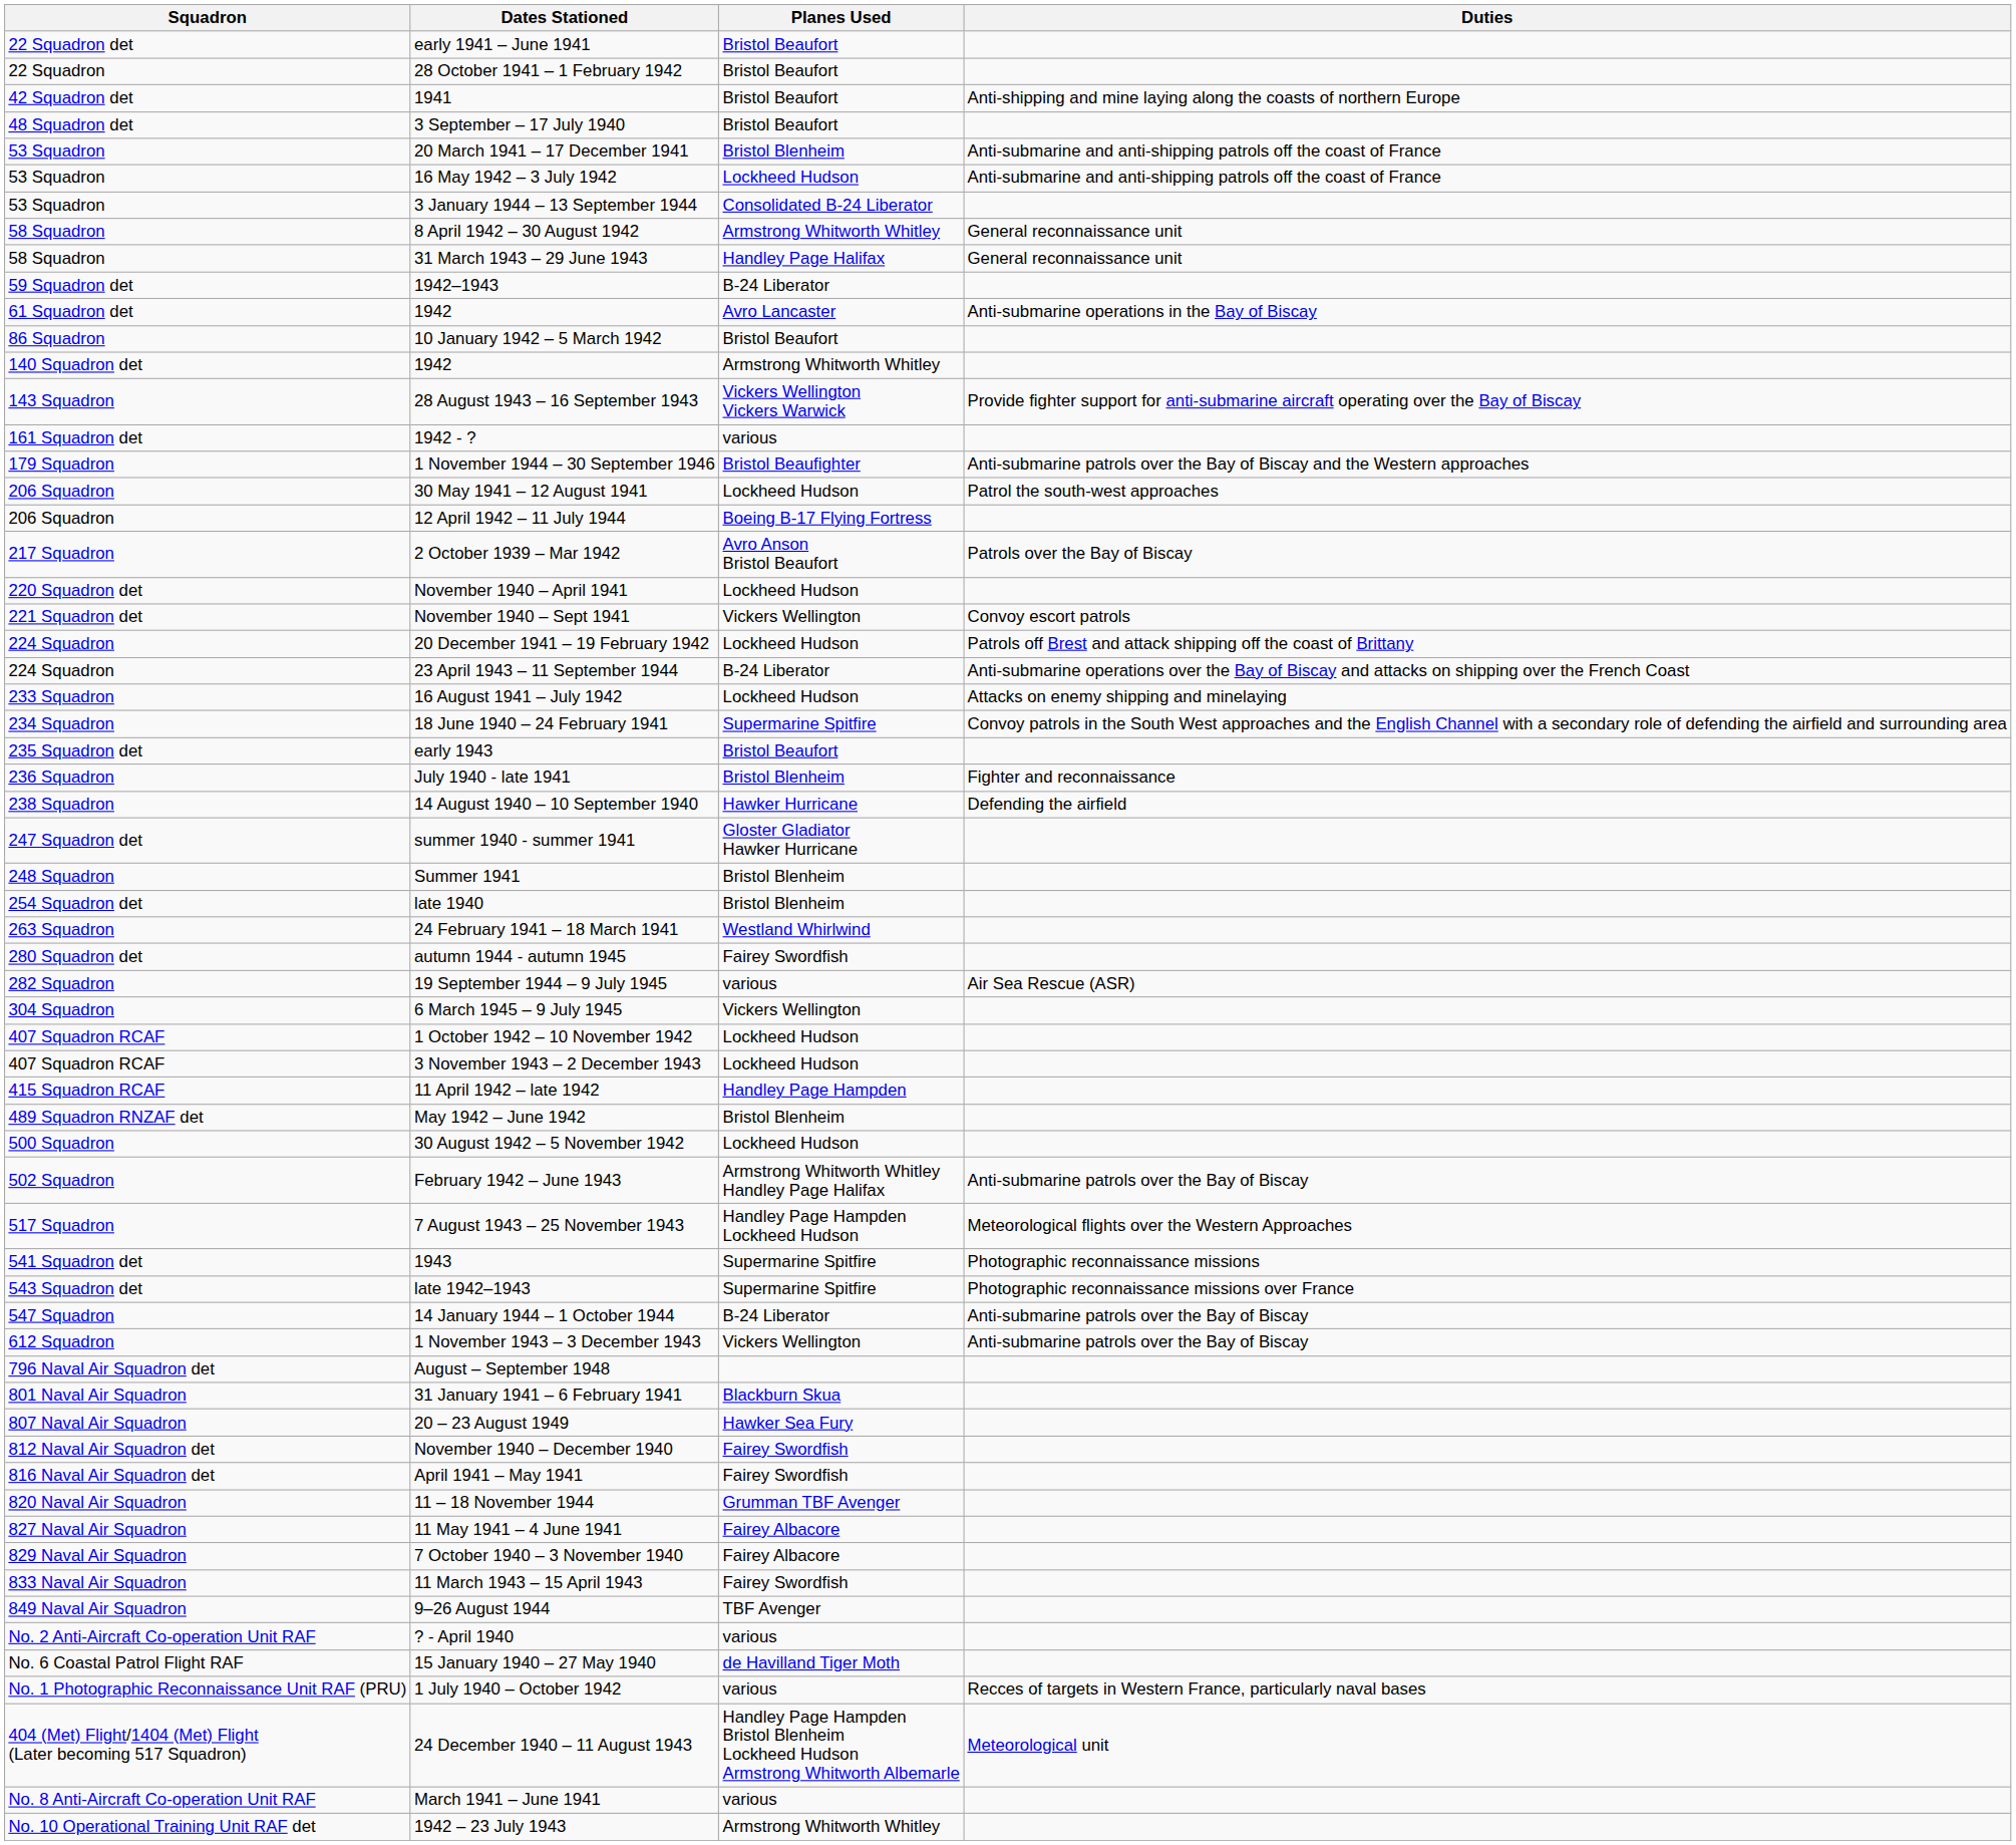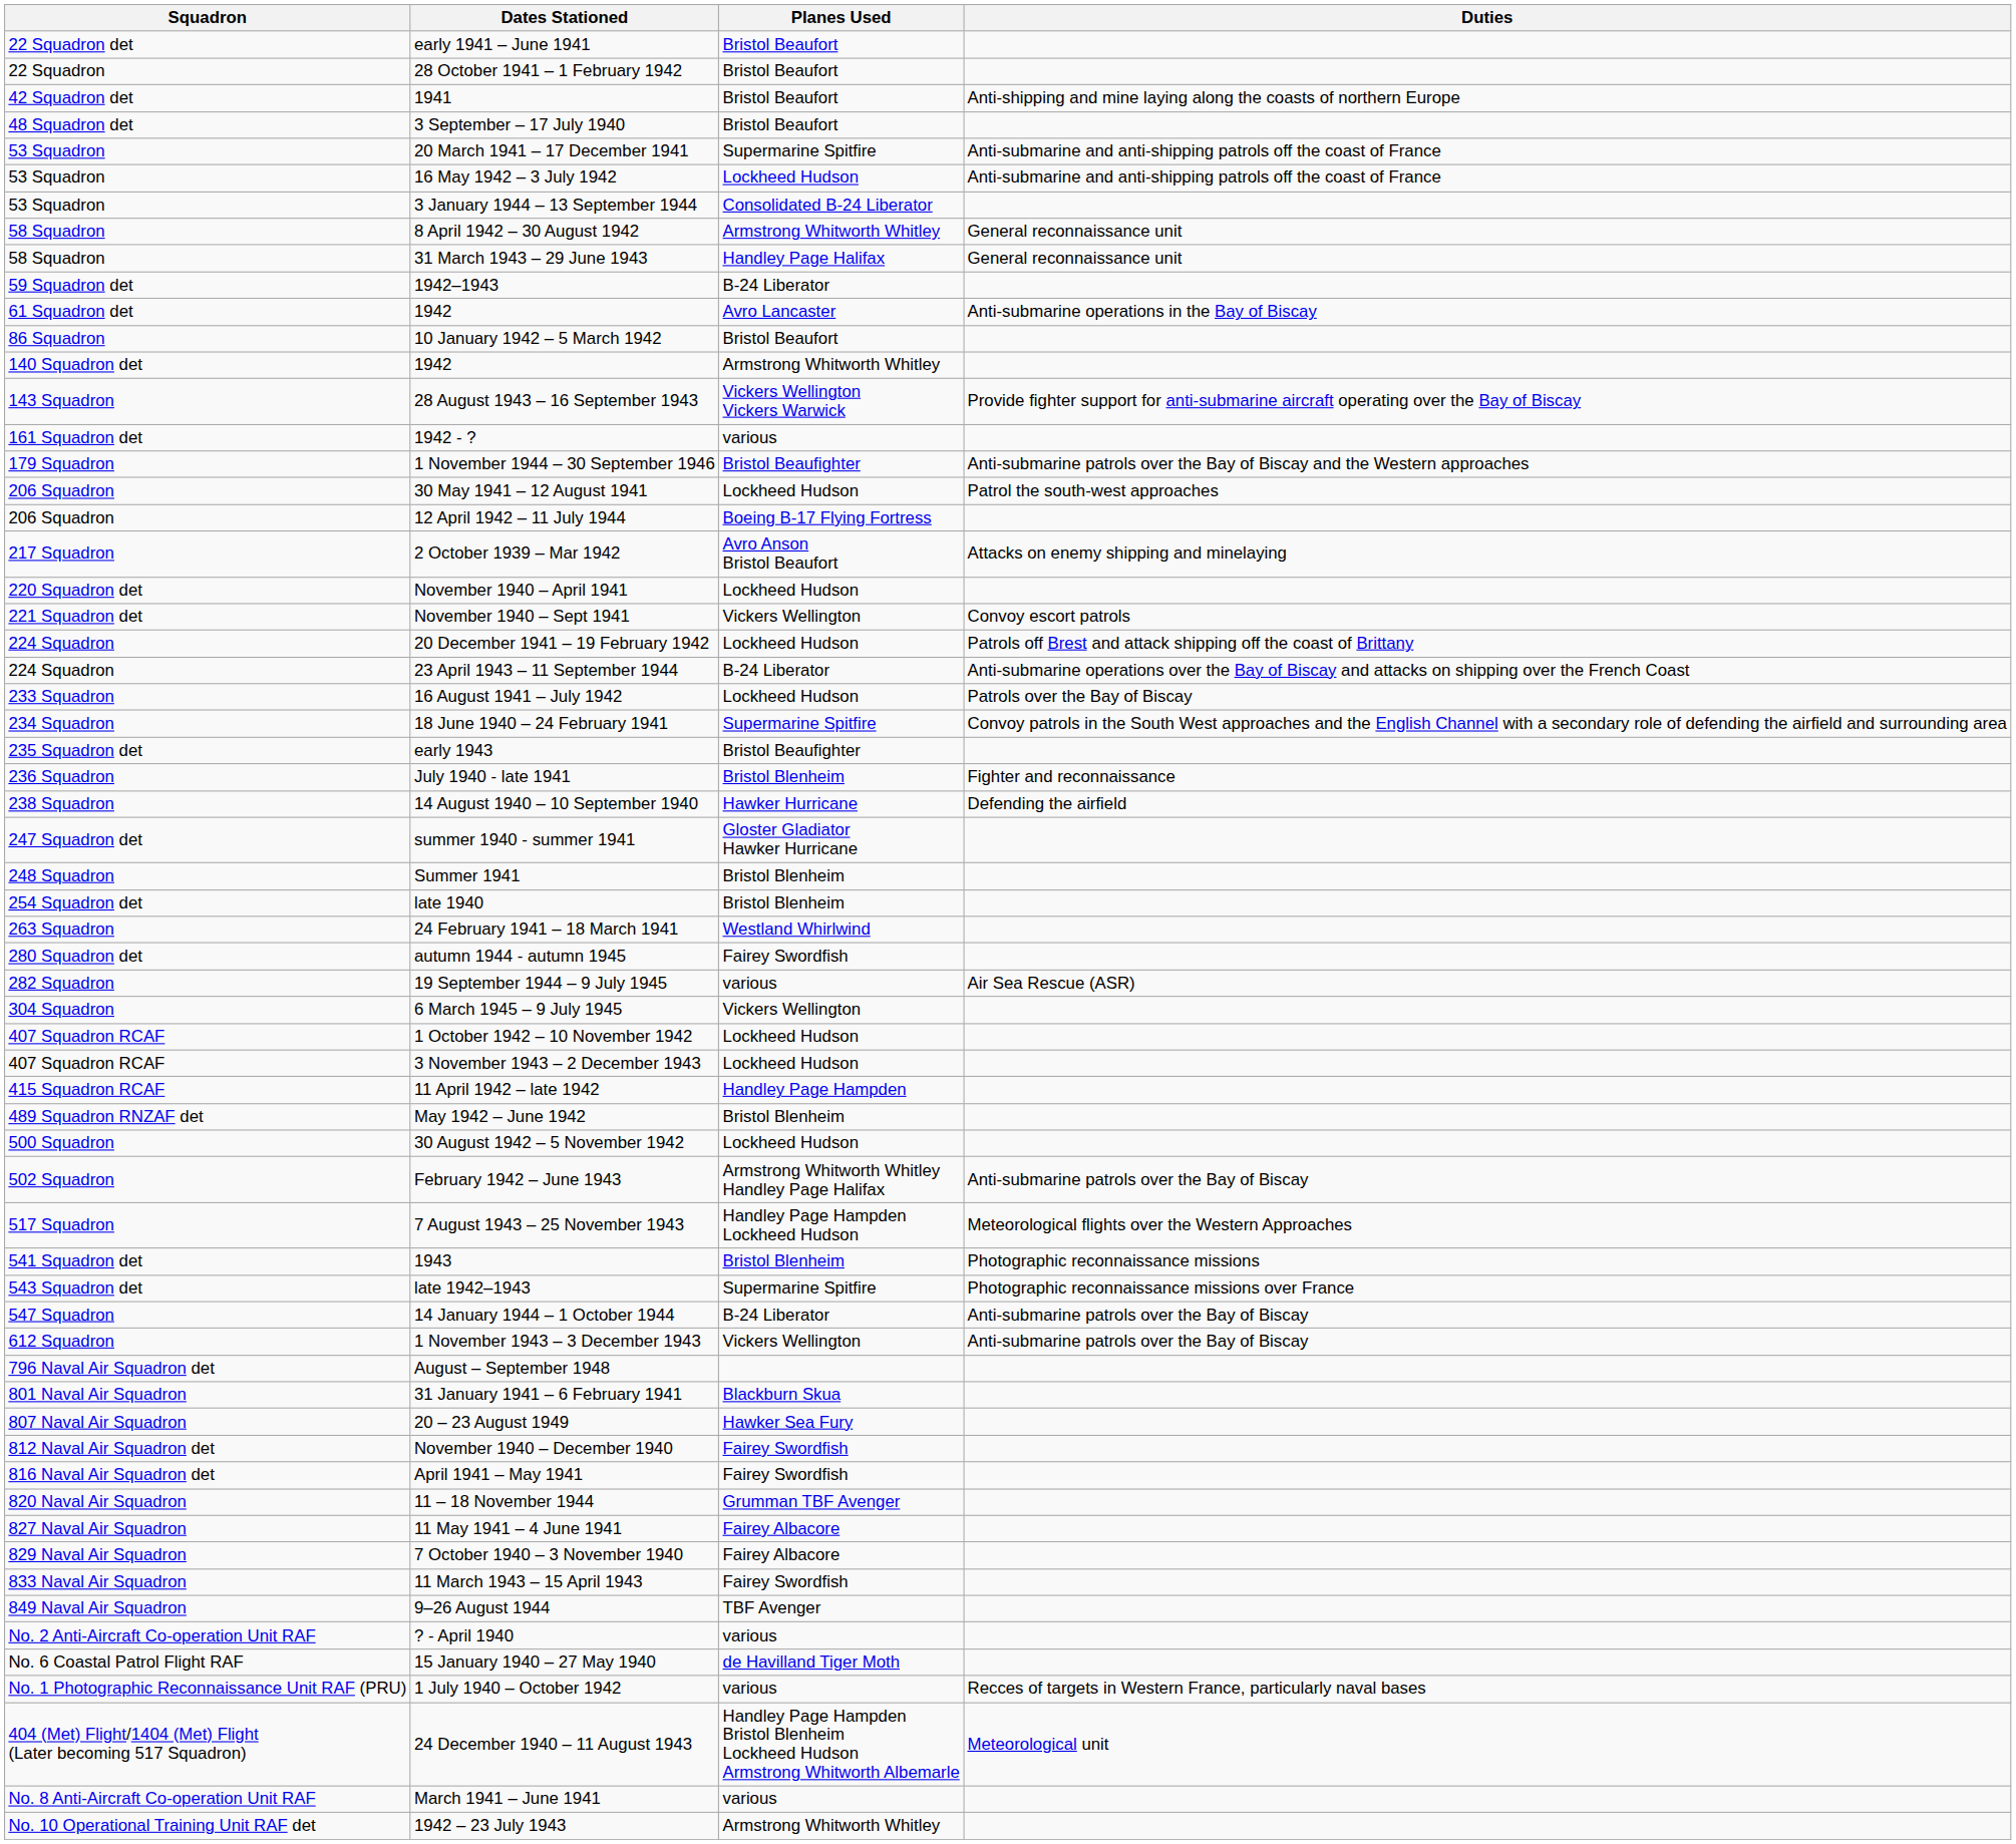20 March 1941 – 17 December 1941 | Planes Used: Bristol Blenheim -> Supermarine Spitfire
2 October 1939 – Mar 1942 | Duties: Patrols over the Bay of Biscay -> Attacks on enemy shipping and minelaying
16 August 1941 – July 1942 | Duties: Attacks on enemy shipping and minelaying -> Patrols over the Bay of Biscay
early 1943 | Planes Used: Bristol Beaufort -> Bristol Beaufighter
1943 | Planes Used: Supermarine Spitfire -> Bristol Blenheim
